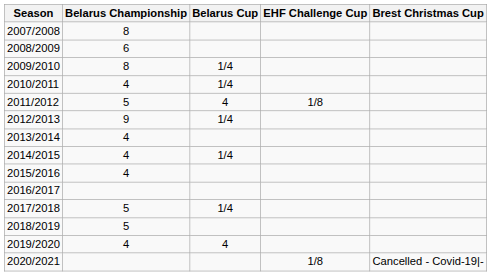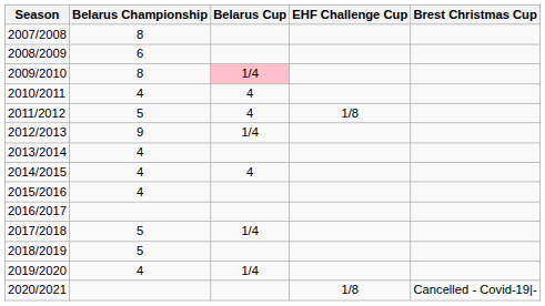2009/2010 | Belarus Cup: no background -> pink background
2010/2011 | Belarus Cup: 1/4 -> 4
2014/2015 | Belarus Cup: 1/4 -> 4
2019/2020 | Belarus Cup: 4 -> 1/4
